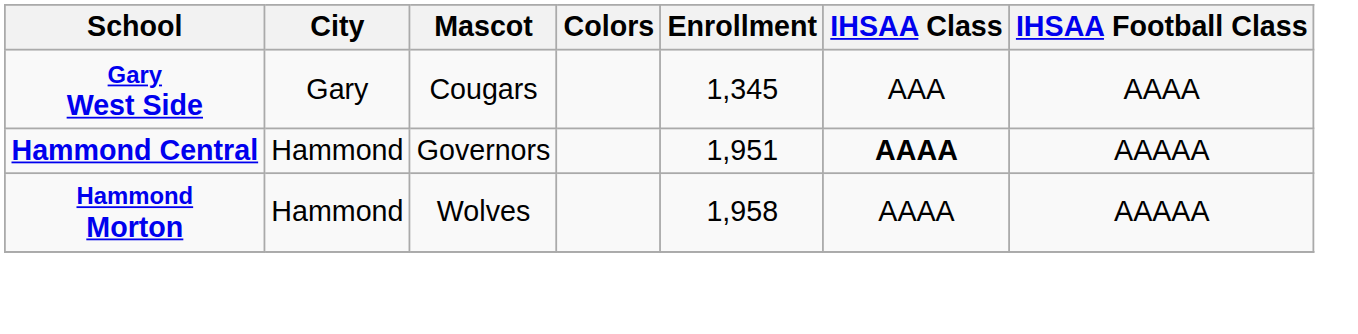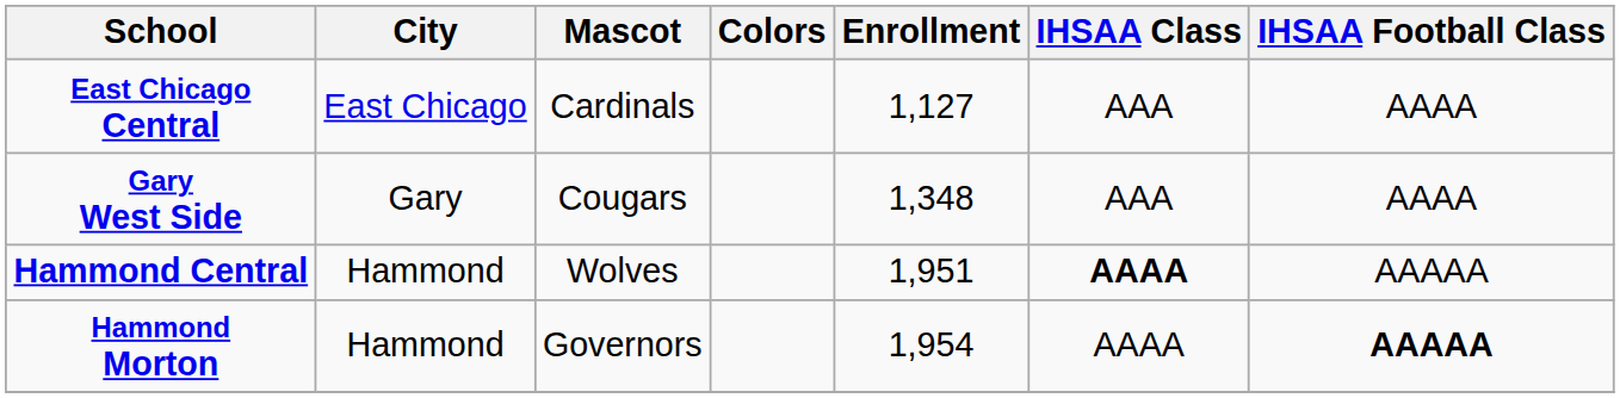+ row: East Chicago Central | East Chicago | Cardinals | 1,127 | AAA | AAAA
Gary West Side | Enrollment: 1,345 -> 1,348
Hammond Central | Mascot: Governors -> Wolves
Hammond Morton | Mascot: Wolves -> Governors
Hammond Morton | Enrollment: 1,958 -> 1,954
Hammond Morton | IHSAA Football Class: normal -> bold
